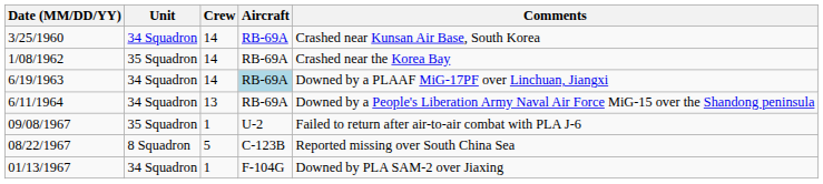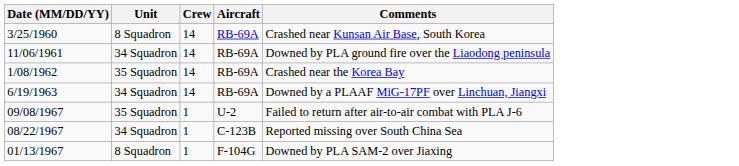3/25/1960 | Unit: 34 Squadron -> 8 Squadron
+ row: 11/06/1961 | 34 Squadron | 14 | RB-69A | Downed by PLA ground fire over the Liaodong peninsula
6/19/1963 | Aircraft: lightblue background -> no background
- row: 6/11/1964 | 34 Squadron | 13 | RB-69A | Downed by a People's Liberation Army Naval Air Force MiG-15 over the Shandong peninsula
08/22/1967 | Unit: 8 Squadron -> 34 Squadron
08/22/1967 | Crew: 5 -> 1
01/13/1967 | Unit: 34 Squadron -> 8 Squadron
